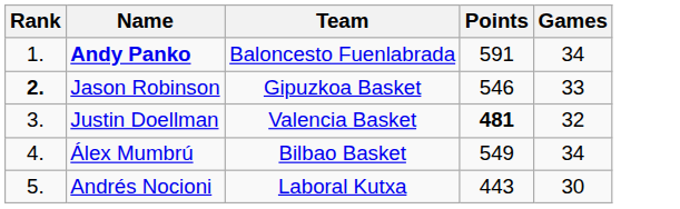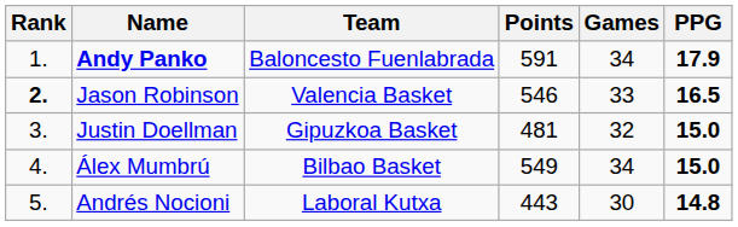+ column: PPG | 17.9 | 16.5 | 15.0 | 15.0 | 14.8
Jason Robinson | Team: Gipuzkoa Basket -> Valencia Basket
Justin Doellman | Team: Valencia Basket -> Gipuzkoa Basket
Justin Doellman | Points: bold -> normal
